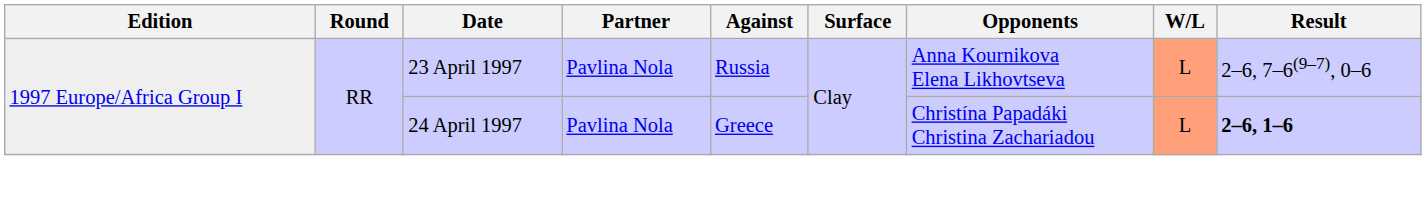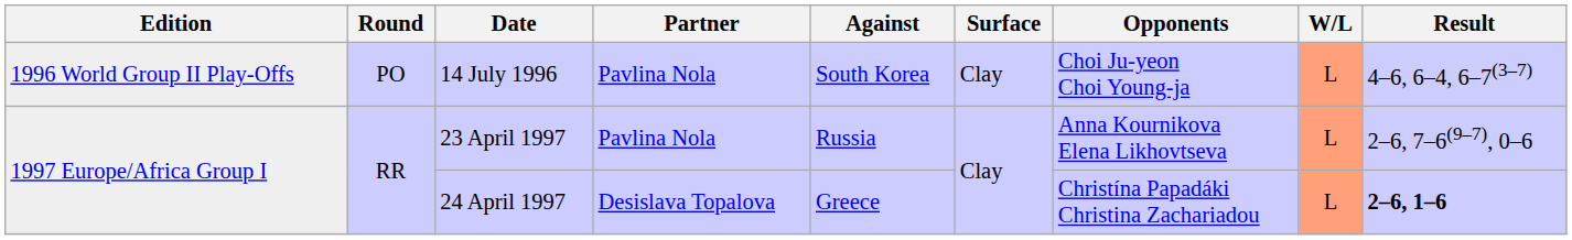+ row: 1996 World Group II Play-Offs | PO | 14 July 1996 | Pavlina Nola | South Korea | Clay | Choi Ju-yeon Choi Young-ja | L | 4–6, 6–4, 6–7(3–7)
24 April 1997 | Partner: Pavlina Nola -> Desislava Topalova
